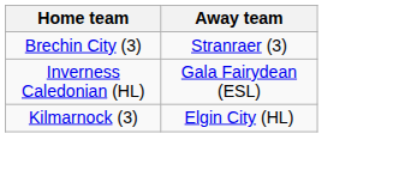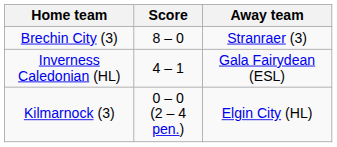+ column: Score | 8 – 0 | 4 – 1 | 0 – 0 (2 – 4 pen.)
